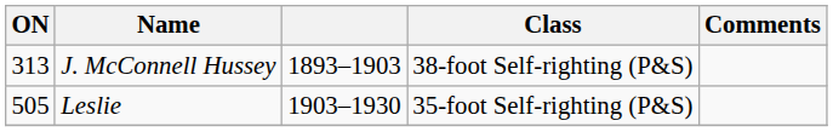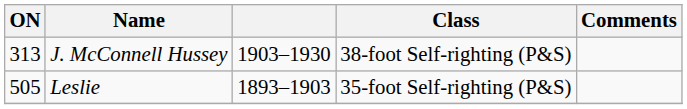J. McConnell Hussey | column 3: 1893–1903 -> 1903–1930
Leslie | column 3: 1903–1930 -> 1893–1903
